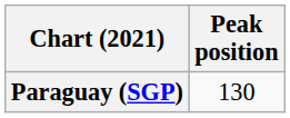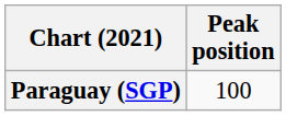Paraguay (SGP) | Peak position: 130 -> 100
